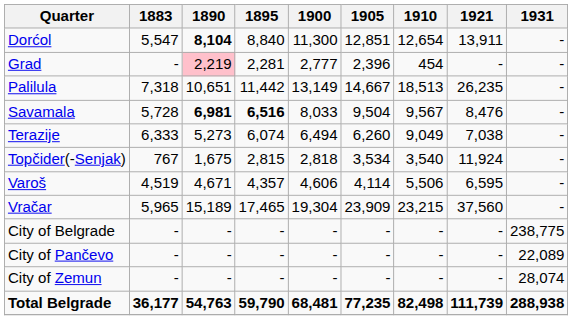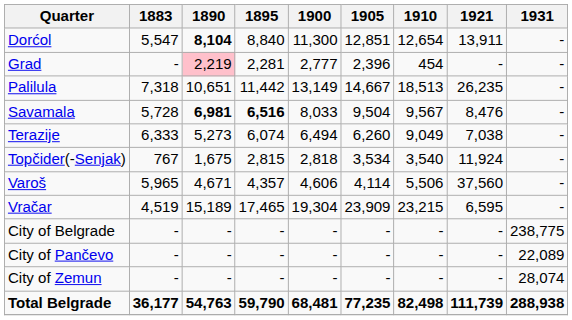Varoš | 1883: 4,519 -> 5,965
Varoš | 1921: 6,595 -> 37,560
Vračar | 1883: 5,965 -> 4,519
Vračar | 1921: 37,560 -> 6,595
